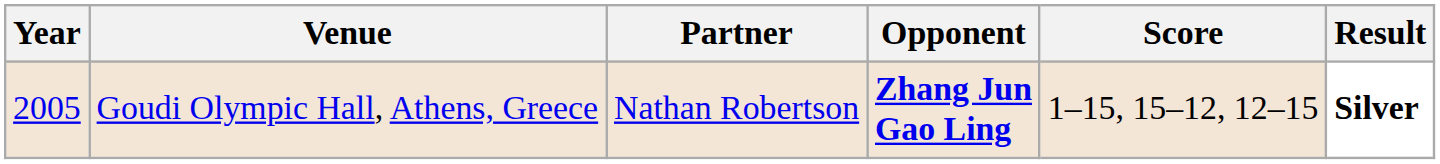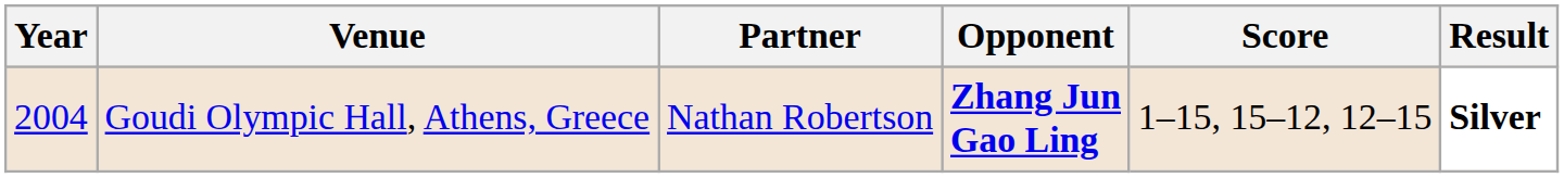Goudi Olympic Hall, Athens, Greece | Year: 2005 -> 2004
